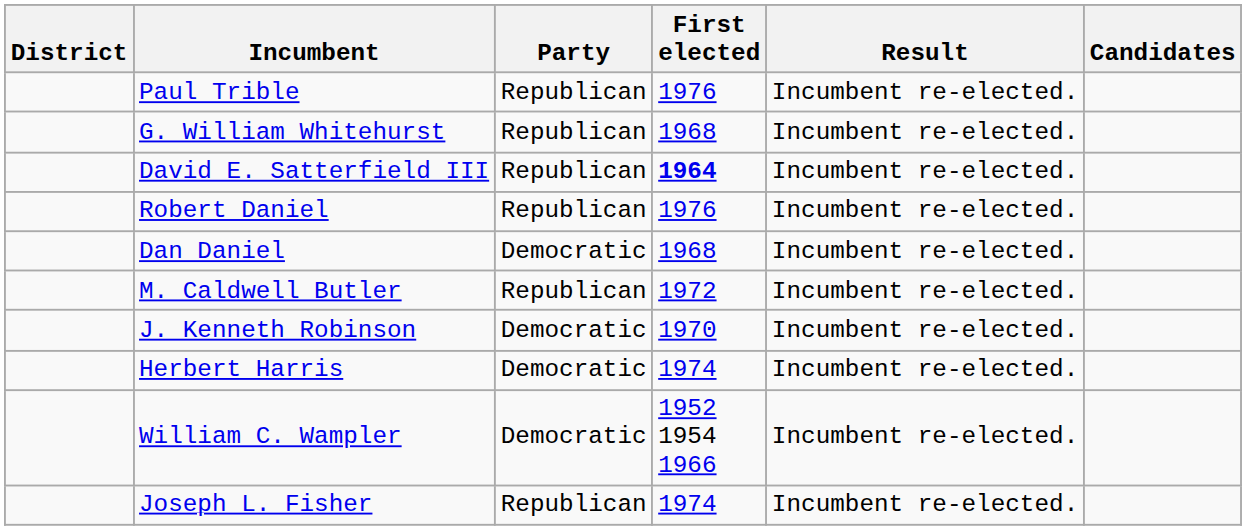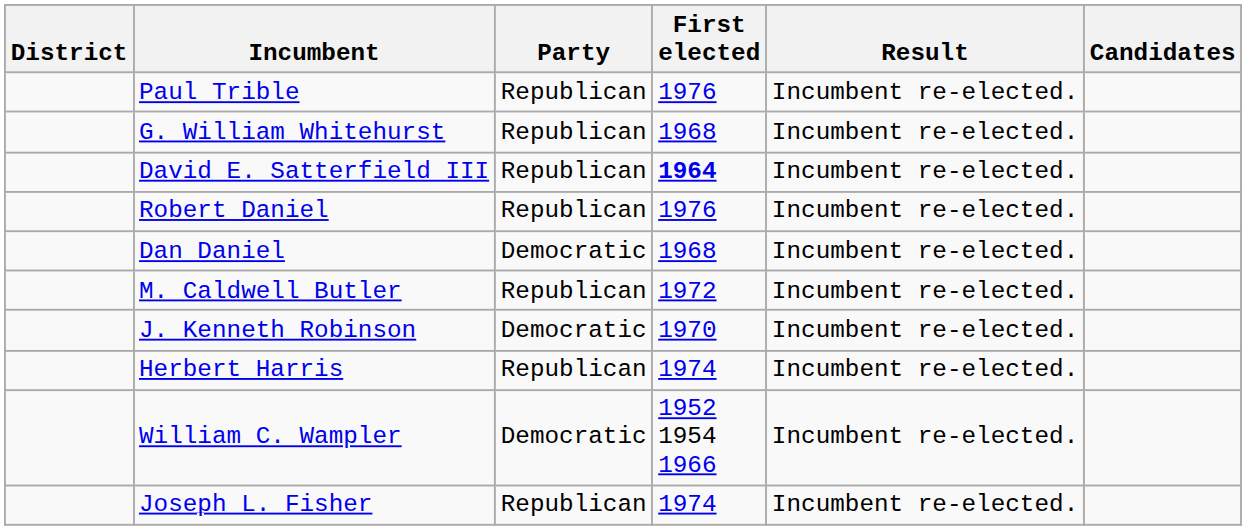Herbert Harris | Party: Democratic -> Republican
